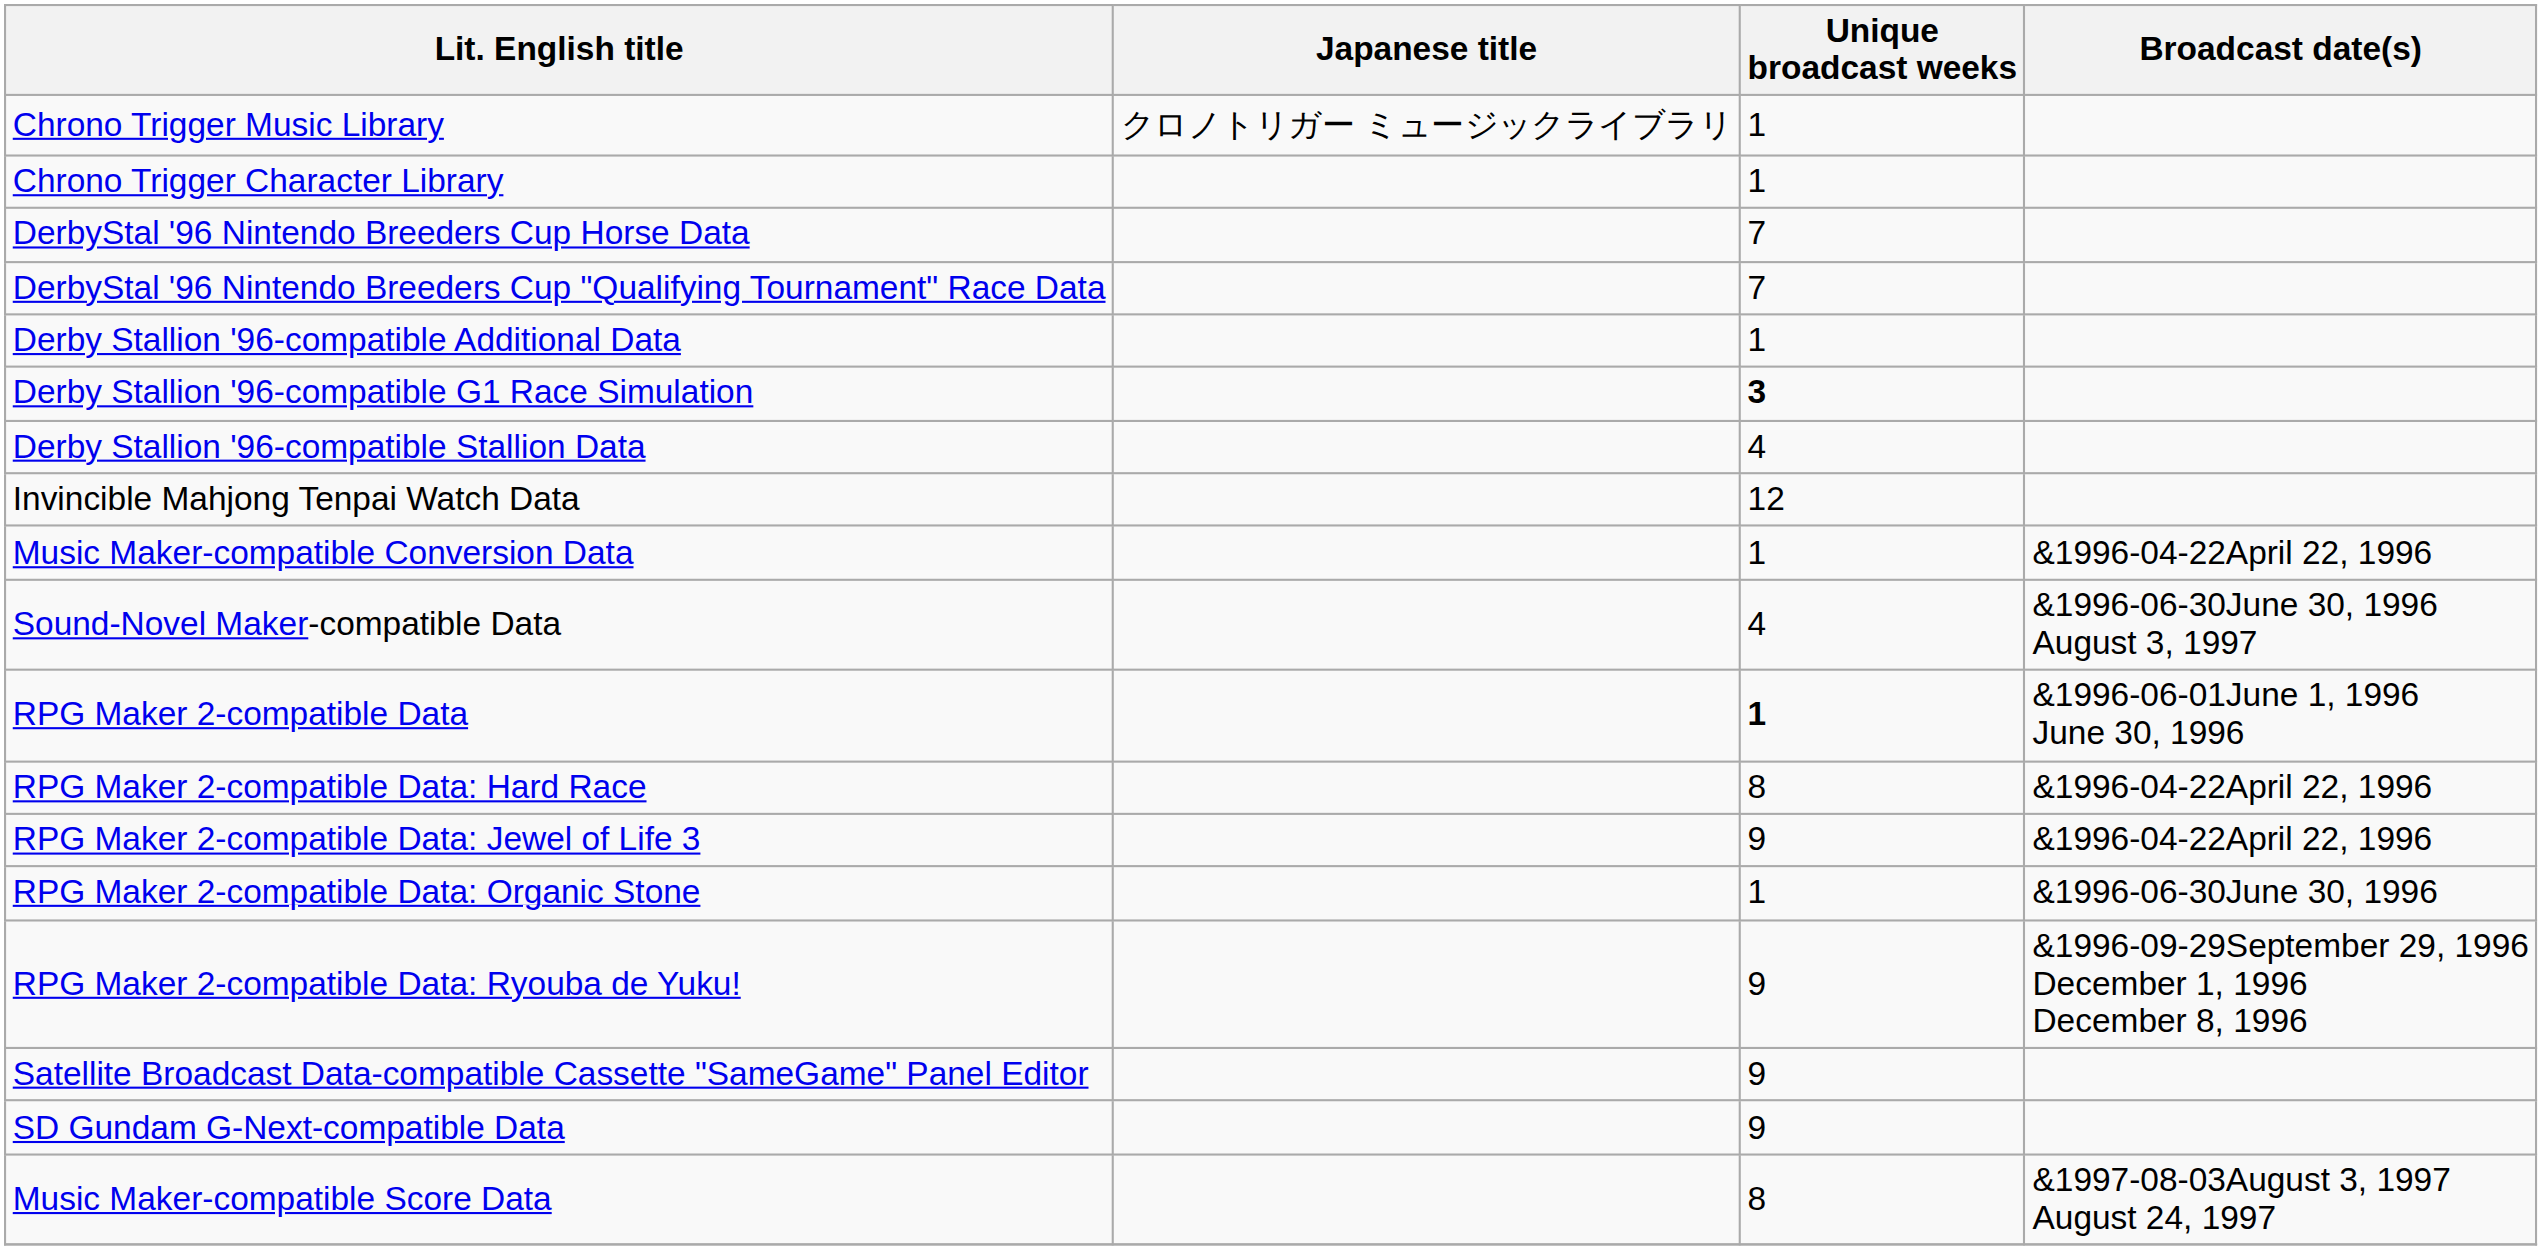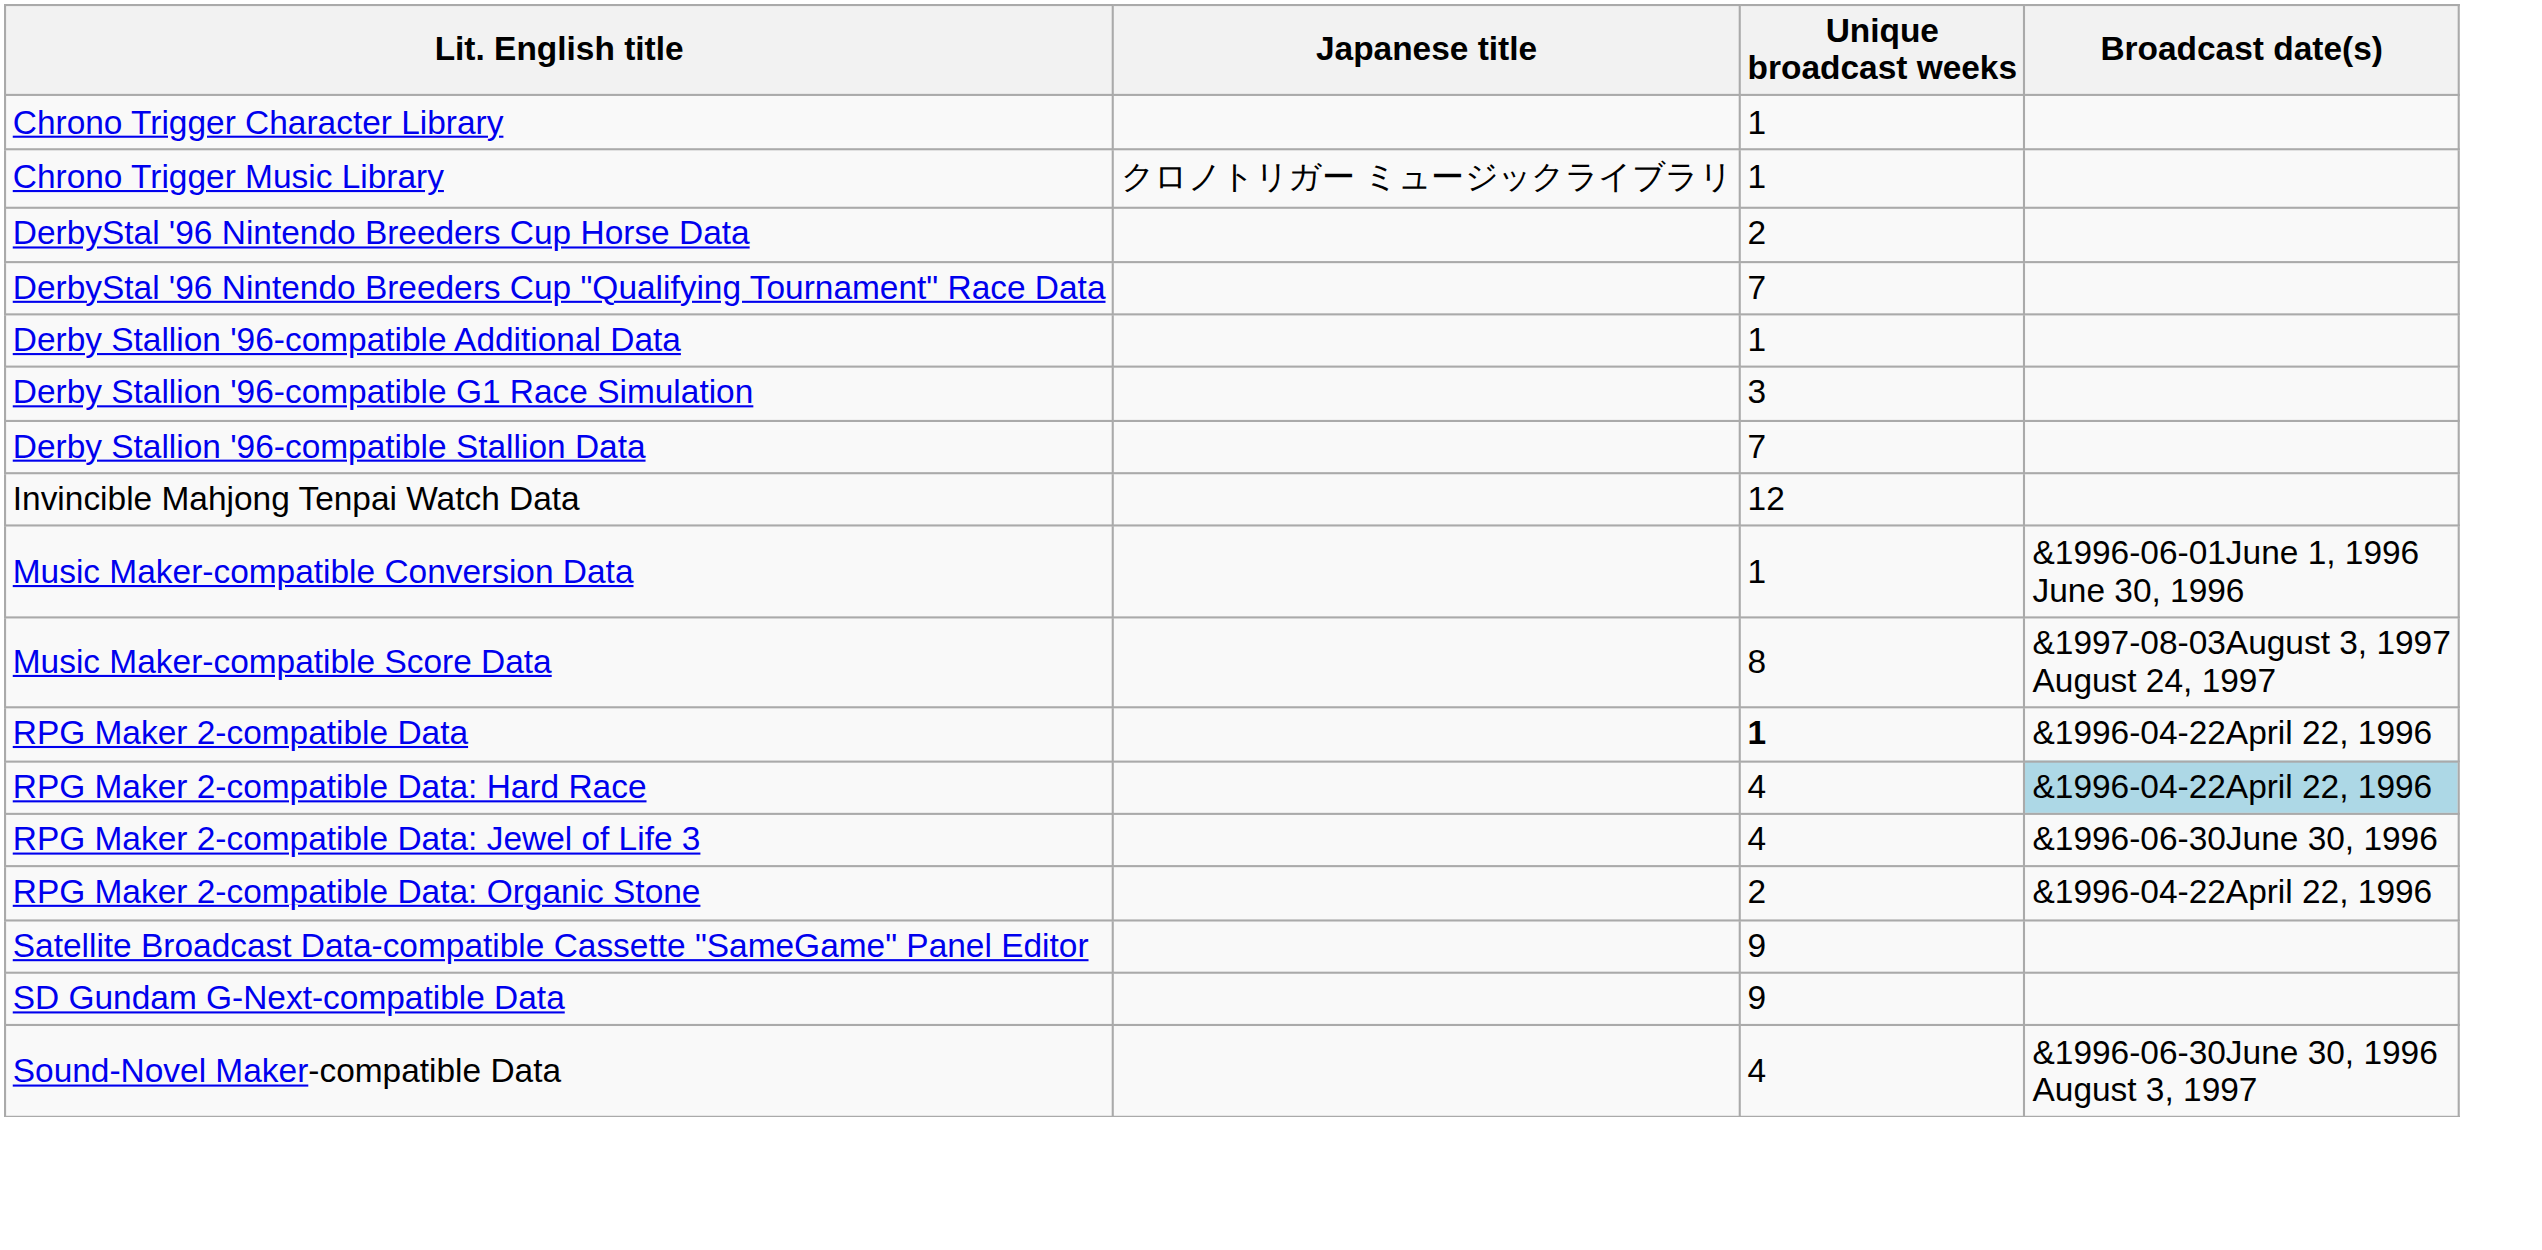rows swapped: Chrono Trigger Character Library <-> Chrono Trigger Music Library
DerbyStal '96 Nintendo Breeders Cup Horse Data | Unique broadcast weeks: 7 -> 2
Derby Stallion '96-compatible G1 Race Simulation | Unique broadcast weeks: bold -> normal
Derby Stallion '96-compatible Stallion Data | Unique broadcast weeks: 4 -> 7
Music Maker-compatible Conversion Data | Broadcast date(s): &1996-04-22April 22, 1996 -> &1996-06-01June 1, 1996 June 30, 1996
rows swapped: Music Maker-compatible Score Data <-> Sound-Novel Maker-compatible Data
RPG Maker 2-compatible Data | Broadcast date(s): &1996-06-01June 1, 1996 June 30, 1996 -> &1996-04-22April 22, 1996
RPG Maker 2-compatible Data: Hard Race | Unique broadcast weeks: 8 -> 4
RPG Maker 2-compatible Data: Hard Race | Broadcast date(s): no background -> lightblue background
RPG Maker 2-compatible Data: Jewel of Life 3 | Unique broadcast weeks: 9 -> 4
RPG Maker 2-compatible Data: Jewel of Life 3 | Broadcast date(s): &1996-04-22April 22, 1996 -> &1996-06-30June 30, 1996
RPG Maker 2-compatible Data: Organic Stone | Unique broadcast weeks: 1 -> 2
RPG Maker 2-compatible Data: Organic Stone | Broadcast date(s): &1996-06-30June 30, 1996 -> &1996-04-22April 22, 1996
- row: RPG Maker 2-compatible Data: Ryouba de Yuku! | 9 | &1996-09-29September 29, 1996 December 1, 1996 December 8, 1996
